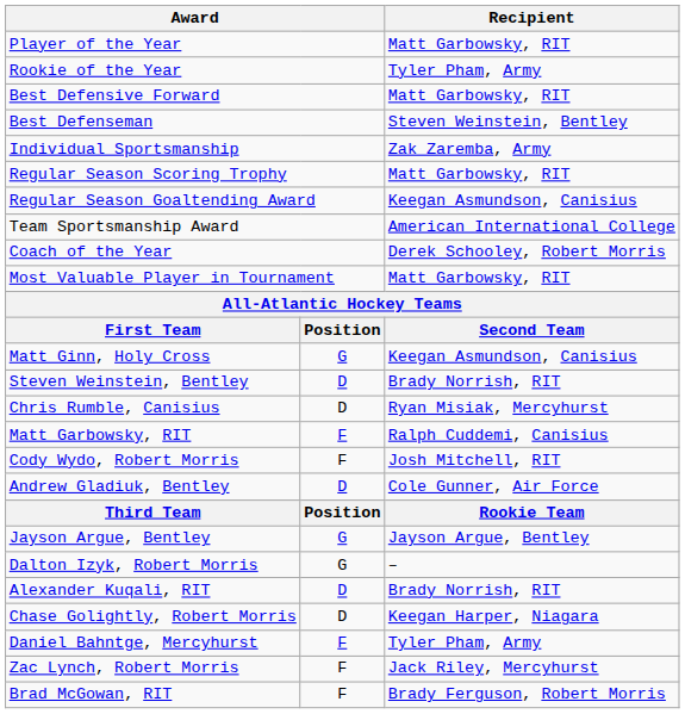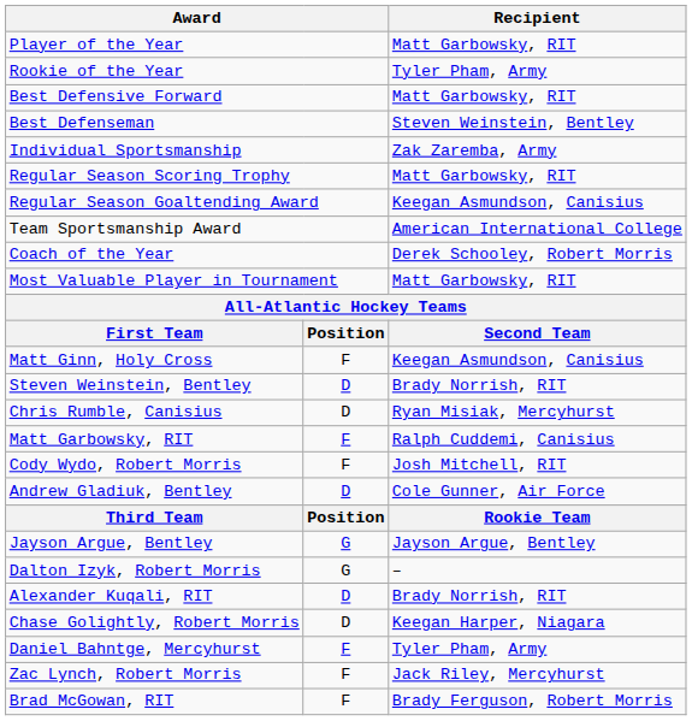Matt Ginn, Holy Cross | column 2: G -> F
